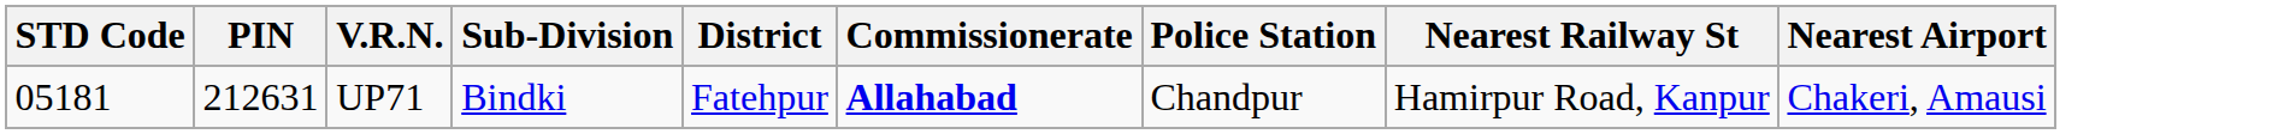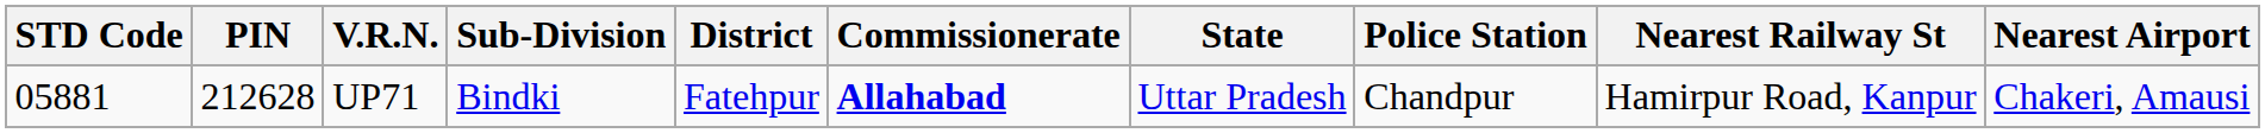+ column: State | Uttar Pradesh
UP71 | STD Code: 05181 -> 05881
UP71 | PIN: 212631 -> 212628
